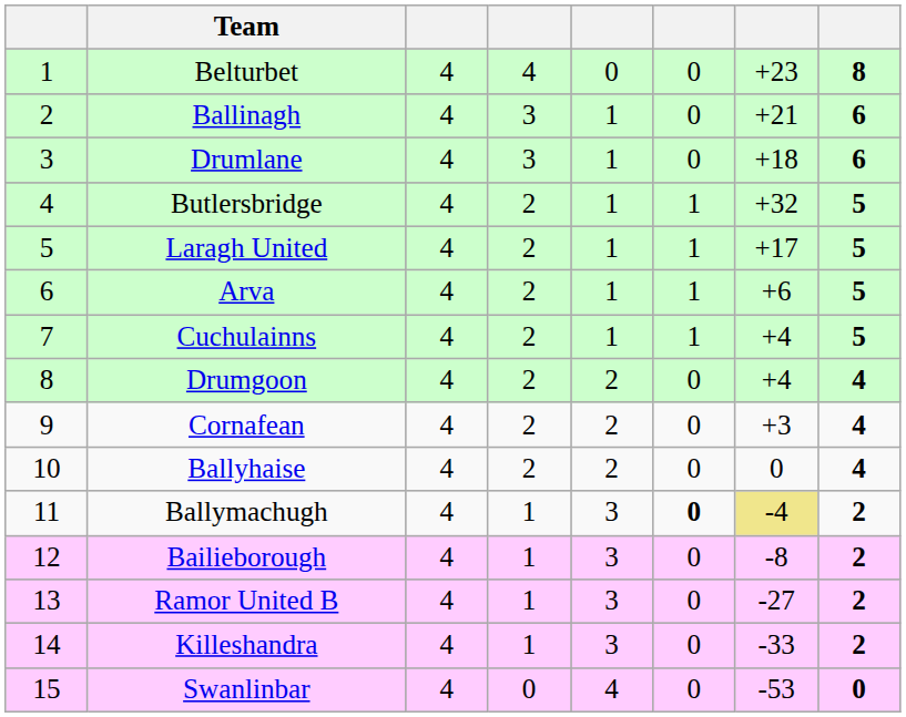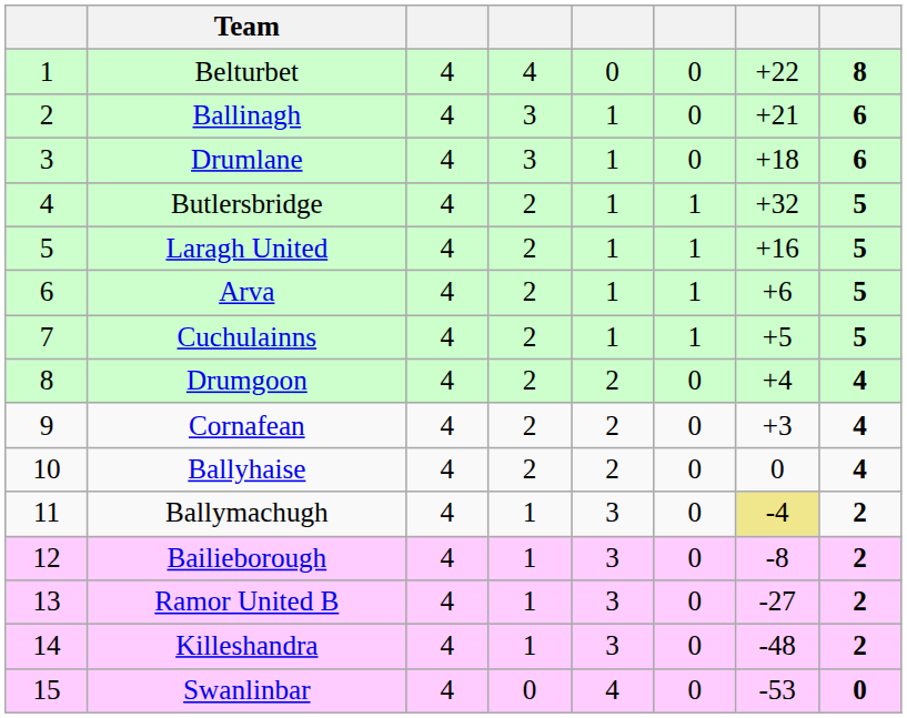Belturbet | column 7: +23 -> +22
Laragh United | column 7: +17 -> +16
Cuchulainns | column 7: +4 -> +5
Ballymachugh | column 6: bold -> normal
Killeshandra | column 7: -33 -> -48
